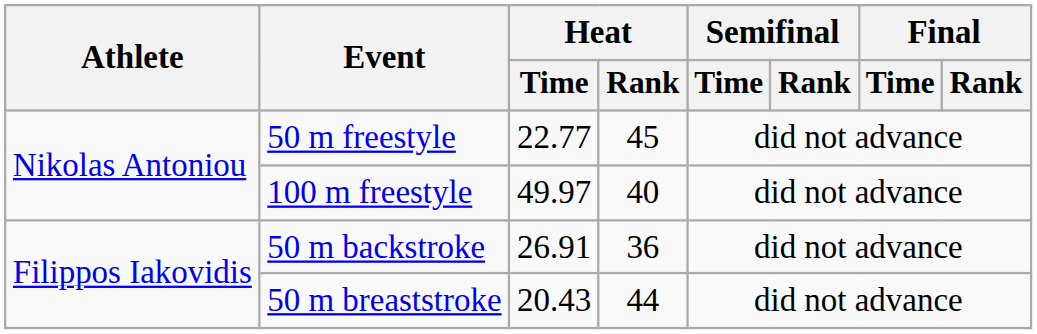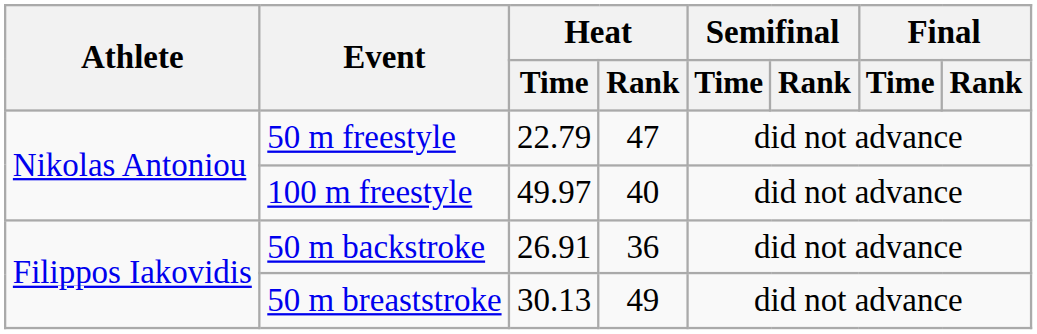50 m freestyle | Heat / Time: 22.77 -> 22.79
50 m freestyle | Heat / Rank: 45 -> 47
50 m breaststroke | Heat / Time: 20.43 -> 30.13
50 m breaststroke | Heat / Rank: 44 -> 49
